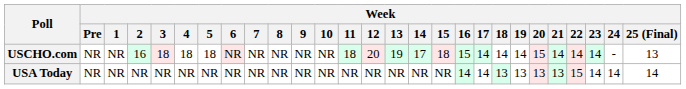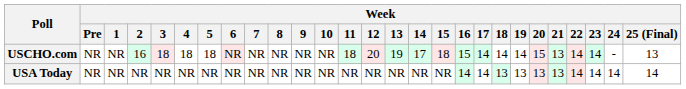USCHO.com | Week / 21: 14 -> 13
USA Today | Week / 22: 15 -> 14
